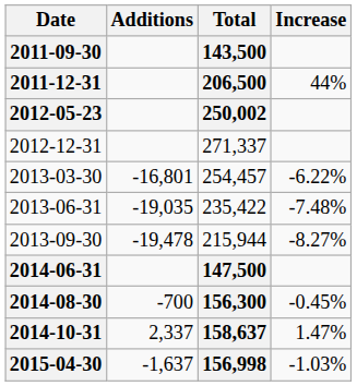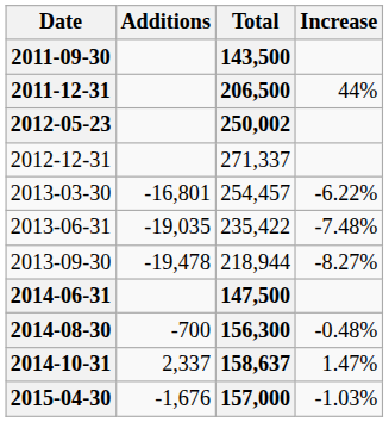2013-09-30 | Total: 215,944 -> 218,944
2014-08-30 | Increase: -0.45% -> -0.48%
2015-04-30 | Additions: -1,637 -> -1,676
2015-04-30 | Total: 156,998 -> 157,000
